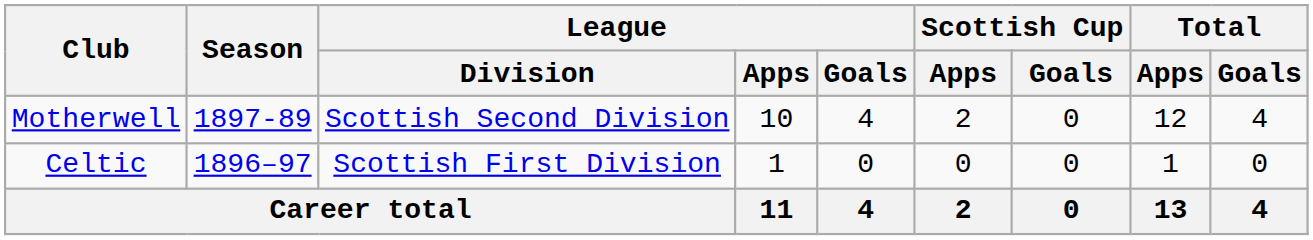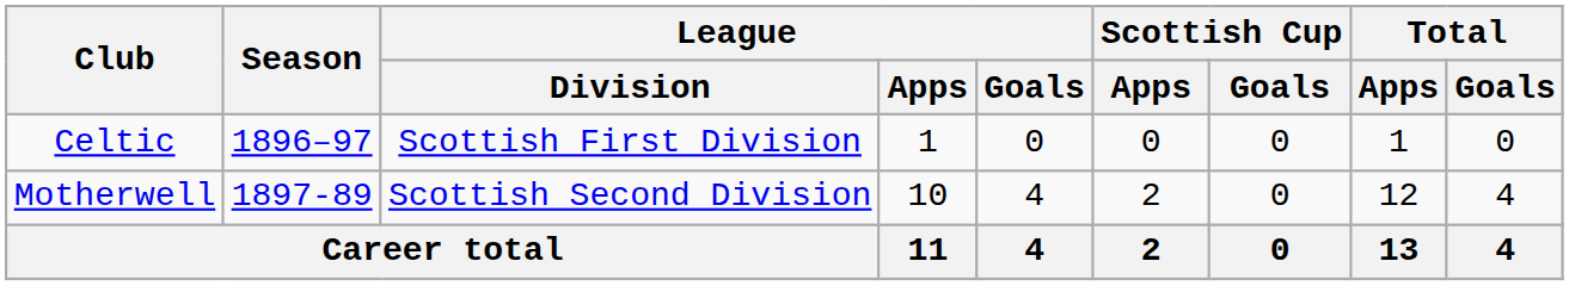rows swapped: Celtic <-> Motherwell
